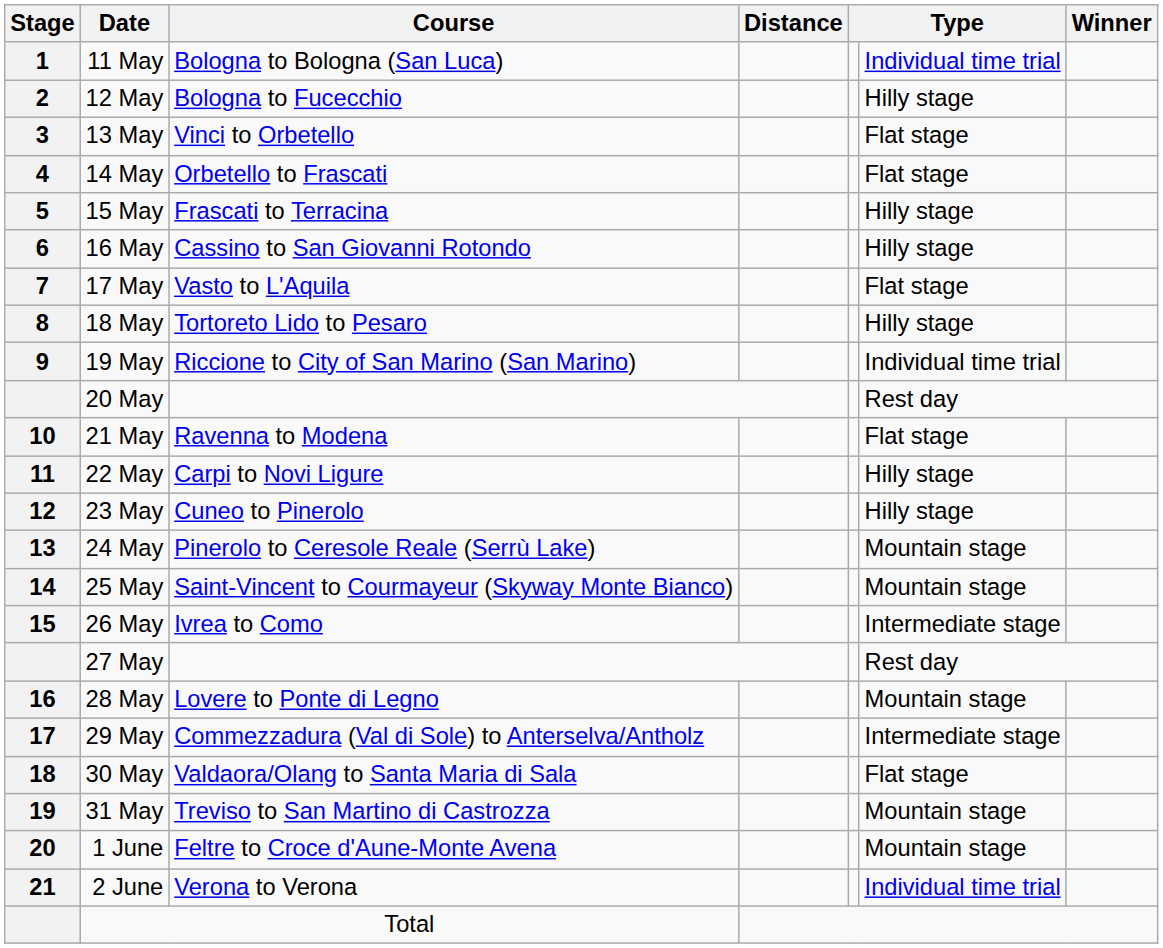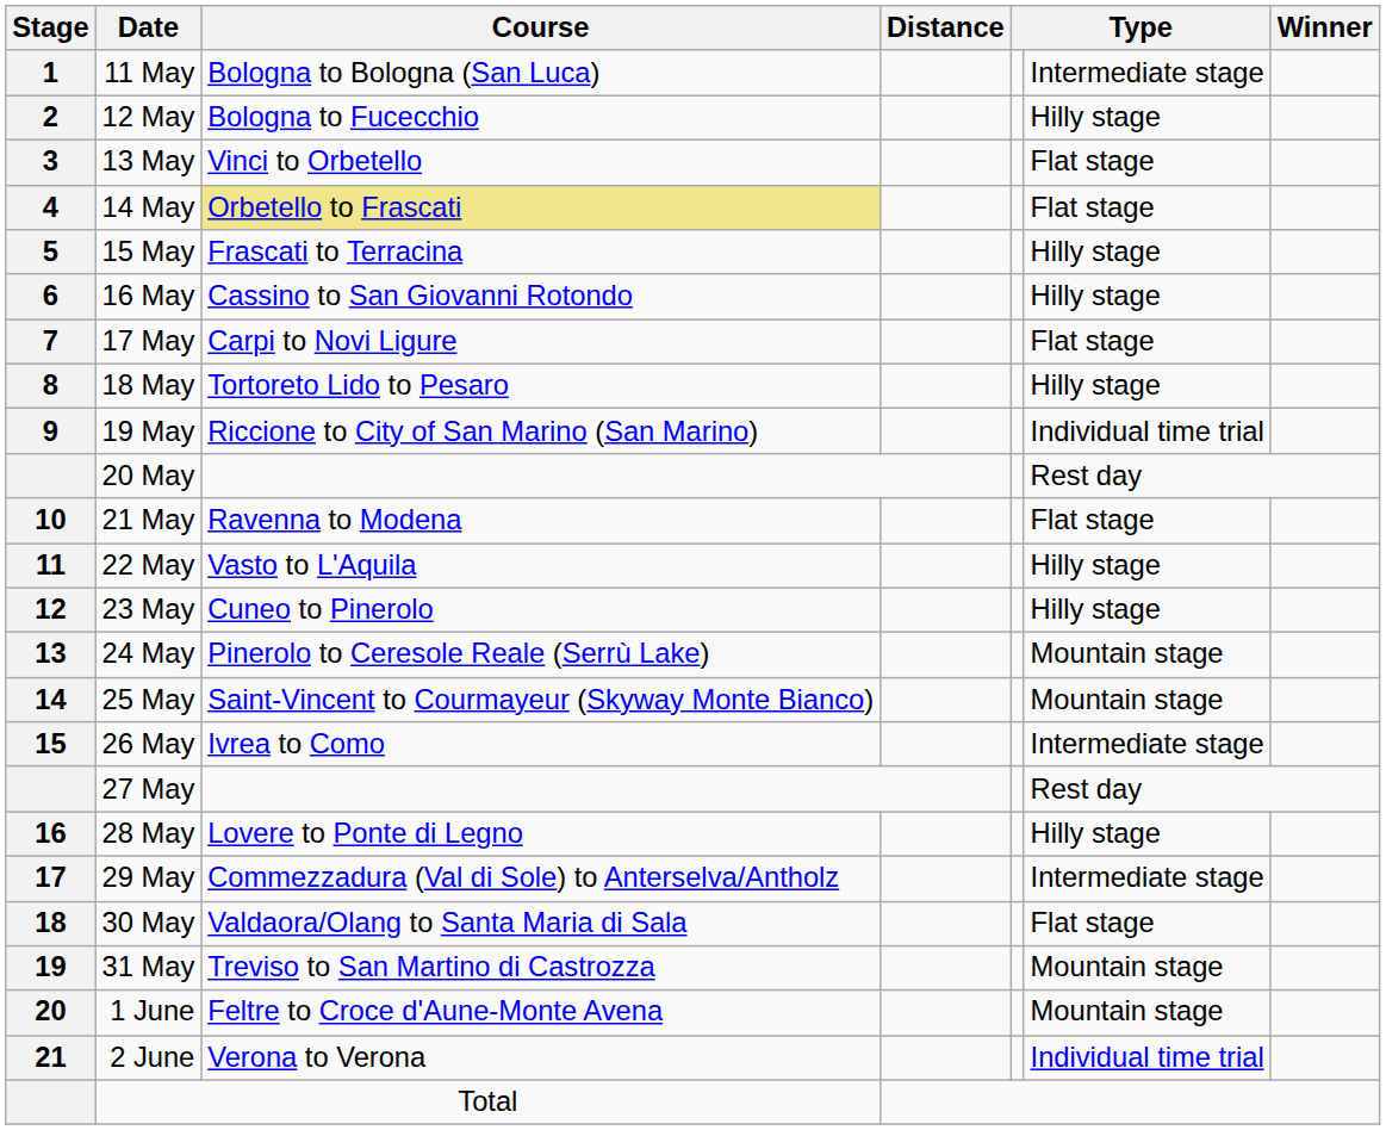11 May | column 6: Individual time trial -> Intermediate stage
14 May | Course: no background -> khaki background
17 May | Course: Vasto to L'Aquila -> Carpi to Novi Ligure
22 May | Course: Carpi to Novi Ligure -> Vasto to L'Aquila
28 May | column 6: Mountain stage -> Hilly stage
